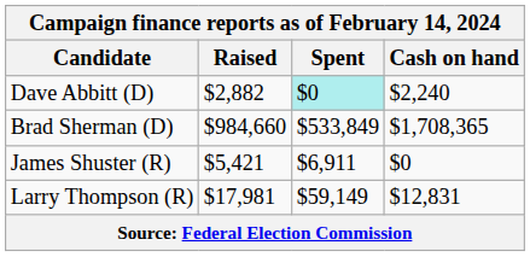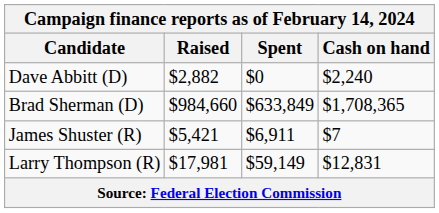Dave Abbitt (D) | Spent: paleturquoise background -> no background
Brad Sherman (D) | Spent: $533,849 -> $633,849
James Shuster (R) | Cash on hand: $0 -> $7
